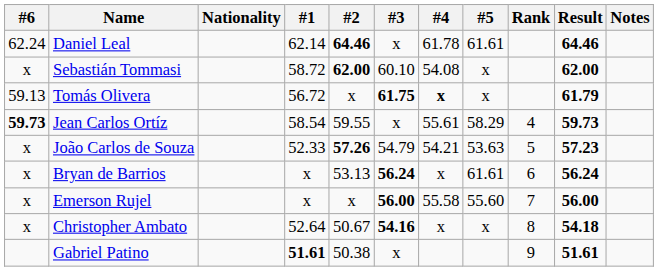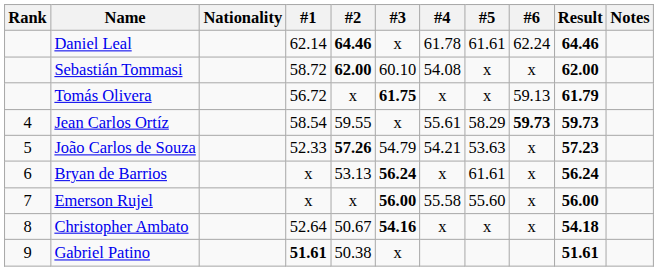columns swapped: Rank <-> #6
Tomás Olivera | #4: bold -> normal
